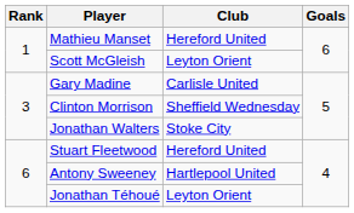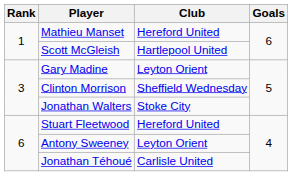Scott McGleish | Club: Leyton Orient -> Hartlepool United
Gary Madine | Club: Carlisle United -> Leyton Orient
Antony Sweeney | Club: Hartlepool United -> Leyton Orient
Jonathan Téhoué | Club: Leyton Orient -> Carlisle United
